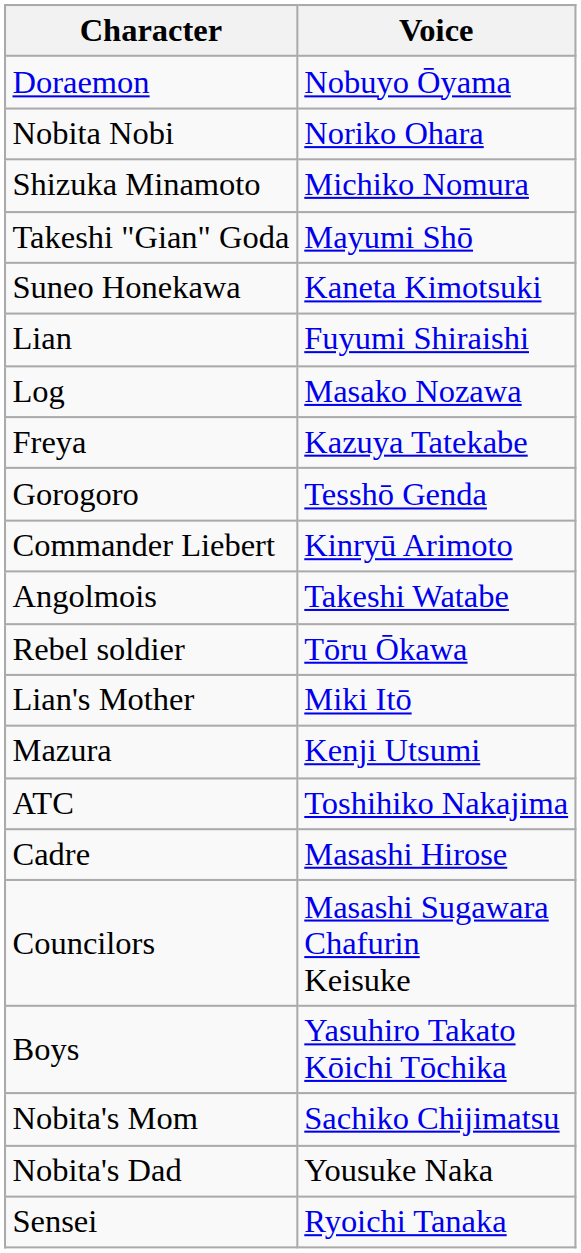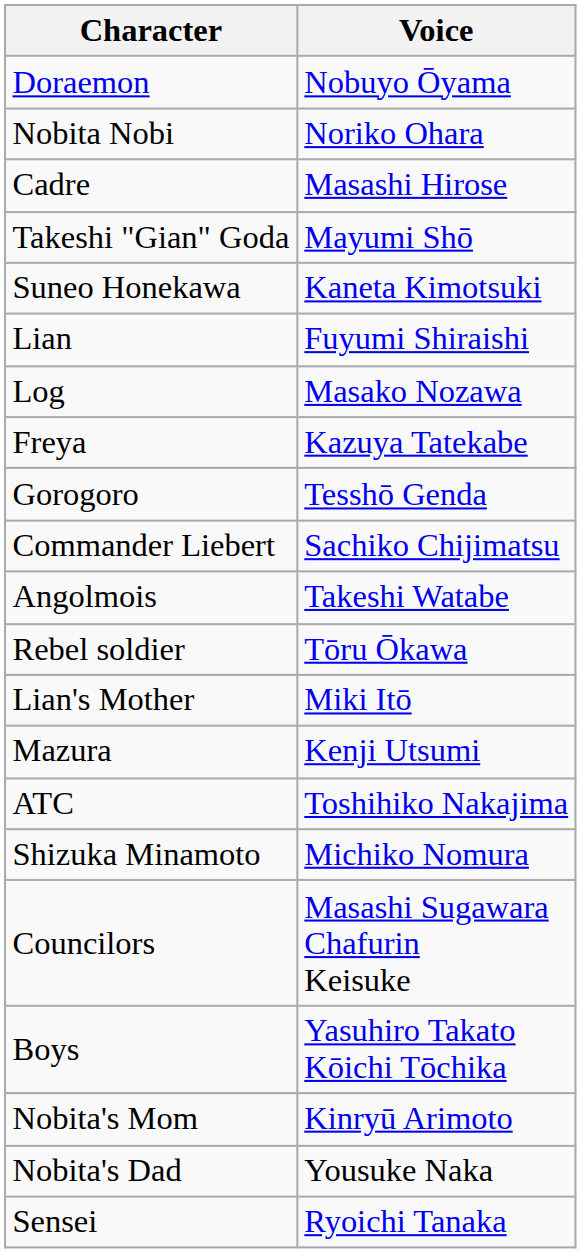rows swapped: Shizuka Minamoto <-> Cadre
Commander Liebert | Voice: Kinryū Arimoto -> Sachiko Chijimatsu
Nobita's Mom | Voice: Sachiko Chijimatsu -> Kinryū Arimoto
